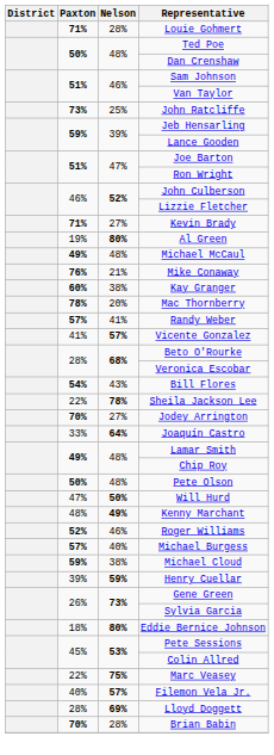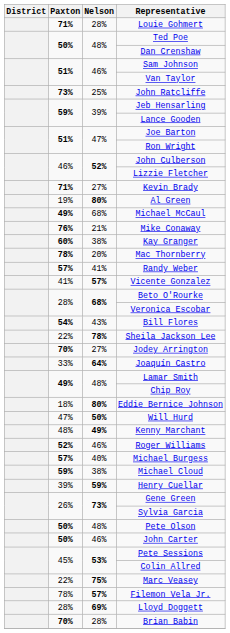Michael McCaul | Nelson: 48% -> 68%
rows swapped: Pete Olson <-> Eddie Bernice Johnson
+ row: 50% | 46% | John Carter
Filemon Vela Jr. | Paxton: 40% -> 78%
